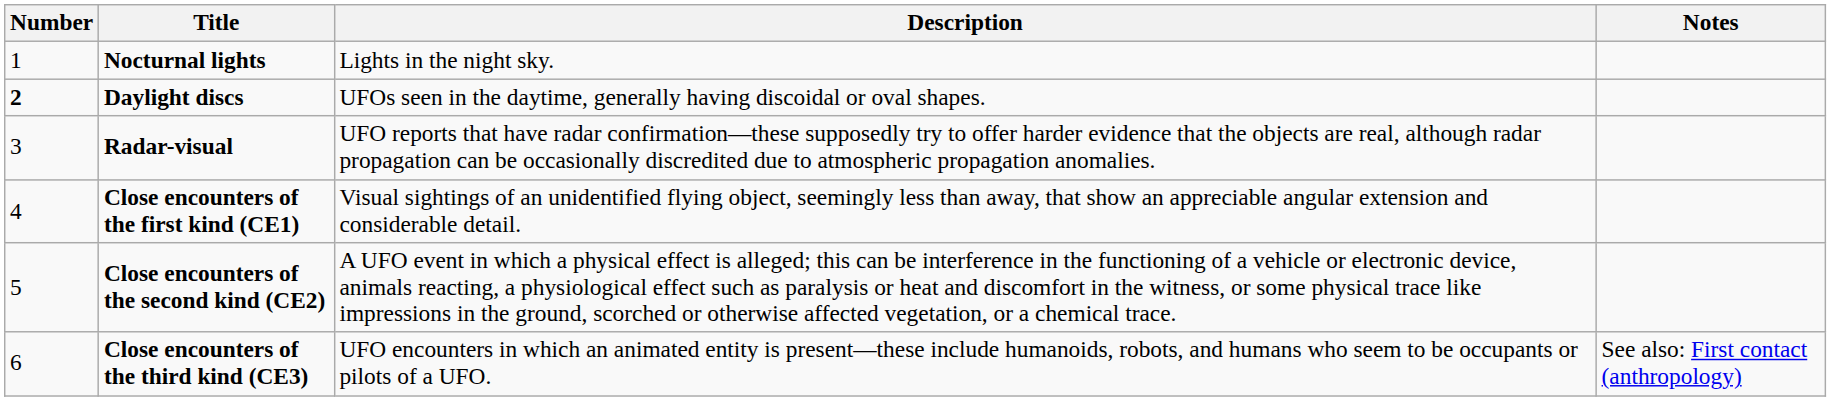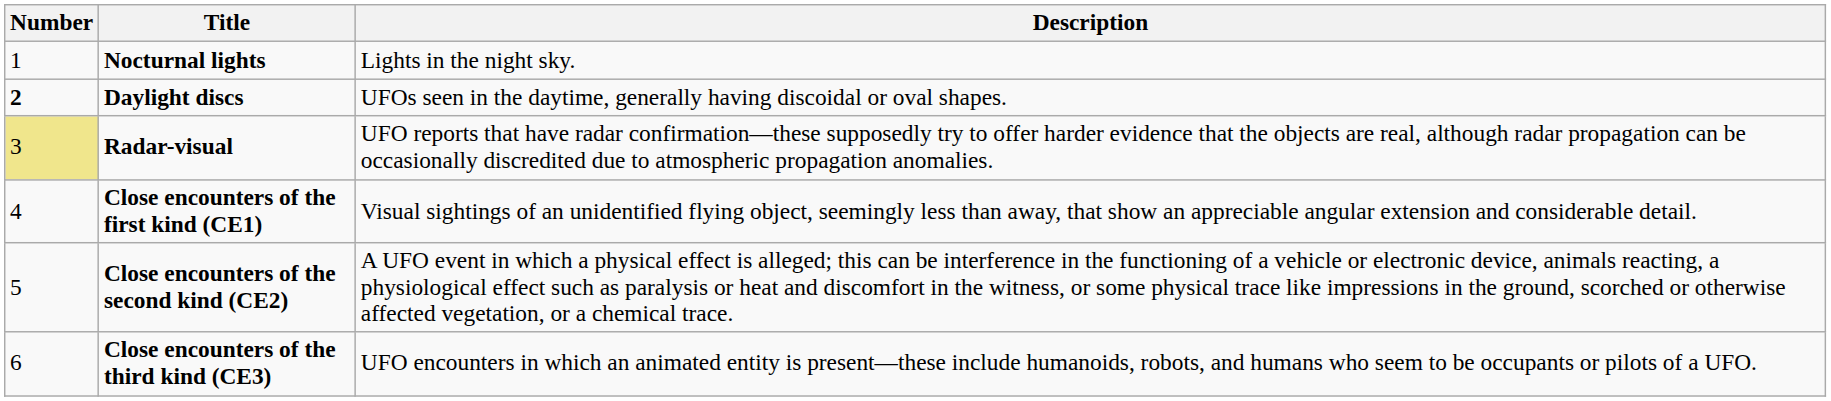- column: Notes | See also: First contact (anthropology)
Radar-visual | Number: no background -> khaki background
